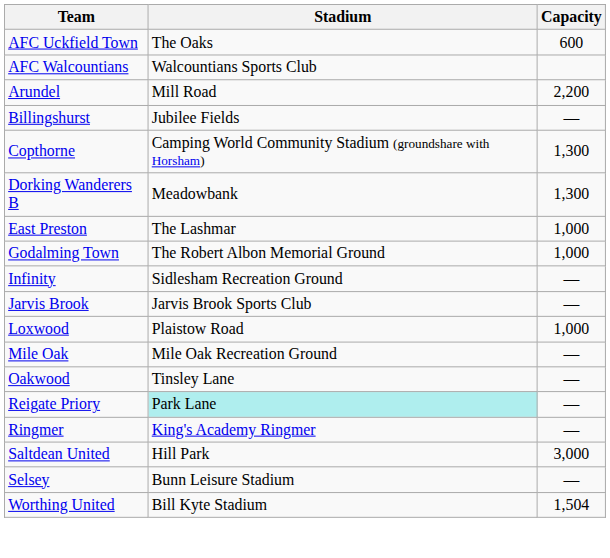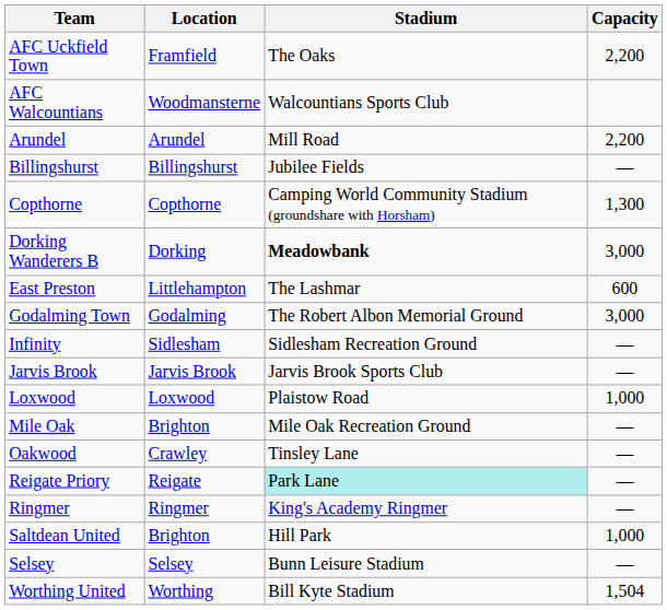+ column: Location | Framfield | Woodmansterne | Arundel | Billingshurst | Copthorne | Dorking | Littlehampton | Godalming | Sidlesham | Jarvis Brook | Loxwood | Brighton | Crawley | Reigate | Ringmer | Brighton | Selsey | Worthing
AFC Uckfield Town | Capacity: 600 -> 2,200
Dorking Wanderers B | Stadium: normal -> bold
Dorking Wanderers B | Capacity: 1,300 -> 3,000
East Preston | Capacity: 1,000 -> 600
Godalming Town | Capacity: 1,000 -> 3,000
Saltdean United | Capacity: 3,000 -> 1,000
